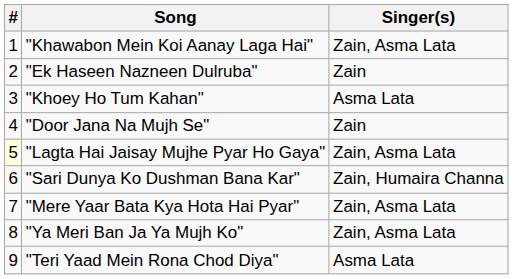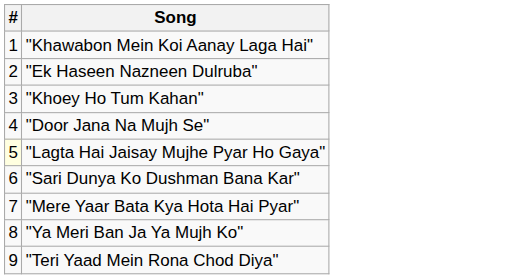- column: Singer(s) | Zain, Asma Lata | Zain | Asma Lata | Zain | Zain, Asma Lata | Zain, Humaira Channa | Zain, Asma Lata | Zain, Asma Lata | Asma Lata
